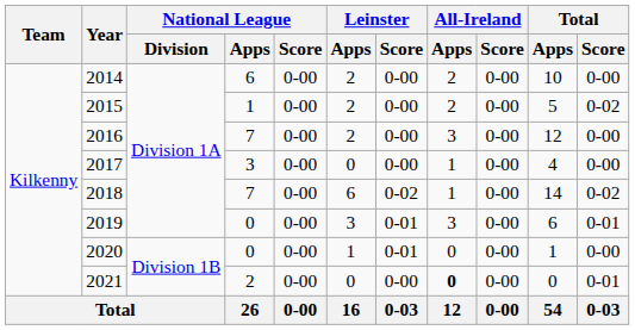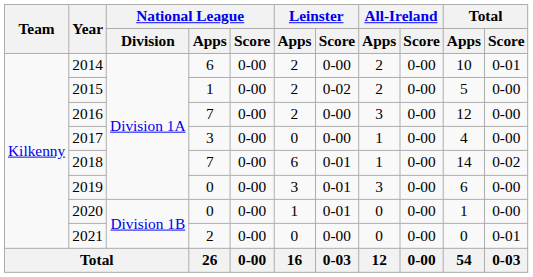2014 | Total / Score: 0-00 -> 0-01
2015 | Leinster / Score: 0-00 -> 0-02
2015 | Total / Score: 0-02 -> 0-00
2018 | Leinster / Score: 0-02 -> 0-01
2019 | Total / Score: 0-01 -> 0-00
2021 | All-Ireland / Apps: bold -> normal
